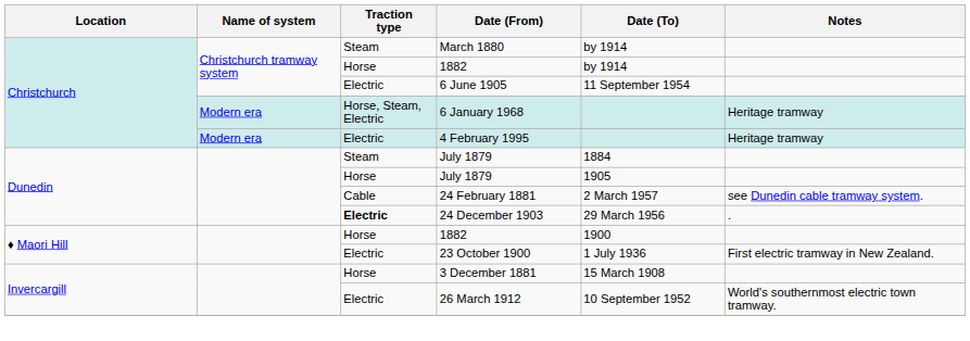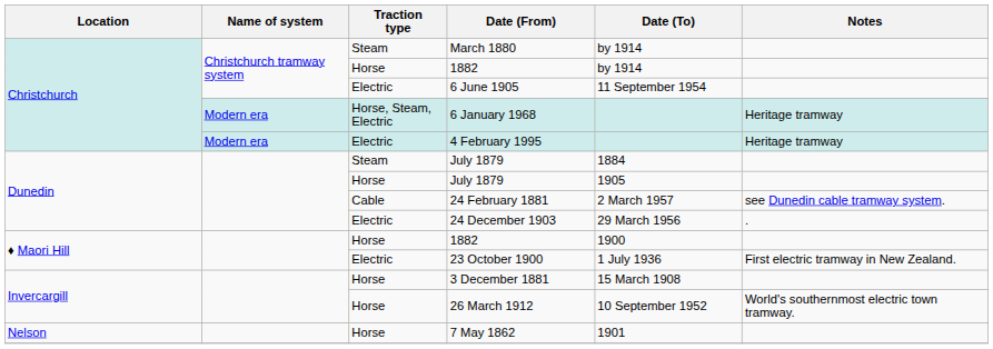24 December 1903 | Traction type: bold -> normal
26 March 1912 | Traction type: Electric -> Horse
+ row: Nelson | Horse | 7 May 1862 | 1901
